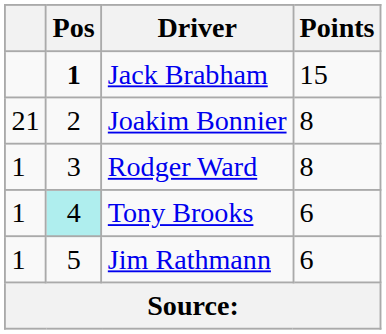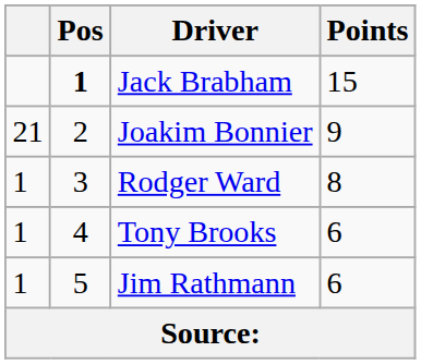Joakim Bonnier | Points: 8 -> 9
Tony Brooks | Pos: paleturquoise background -> no background
